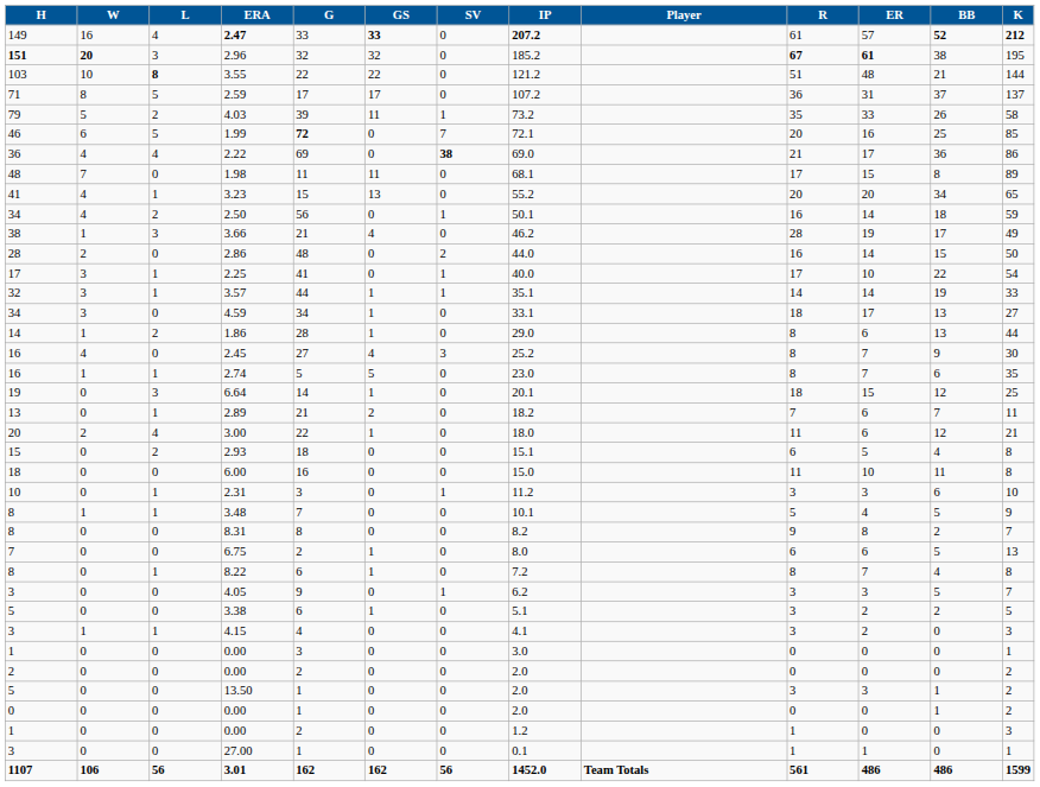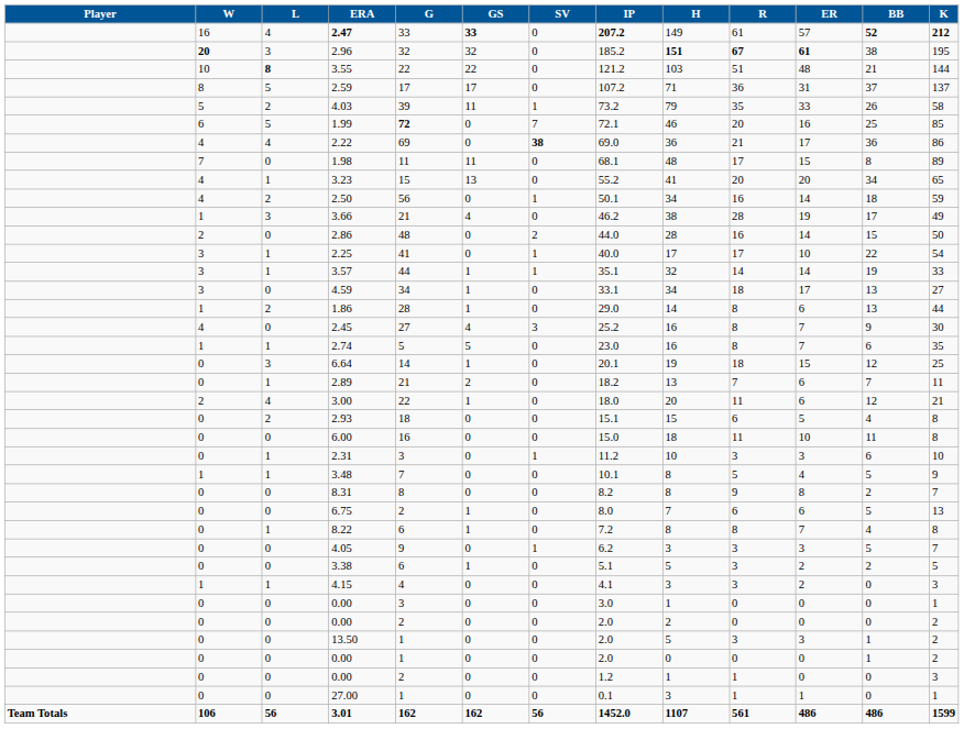columns swapped: Player <-> H
